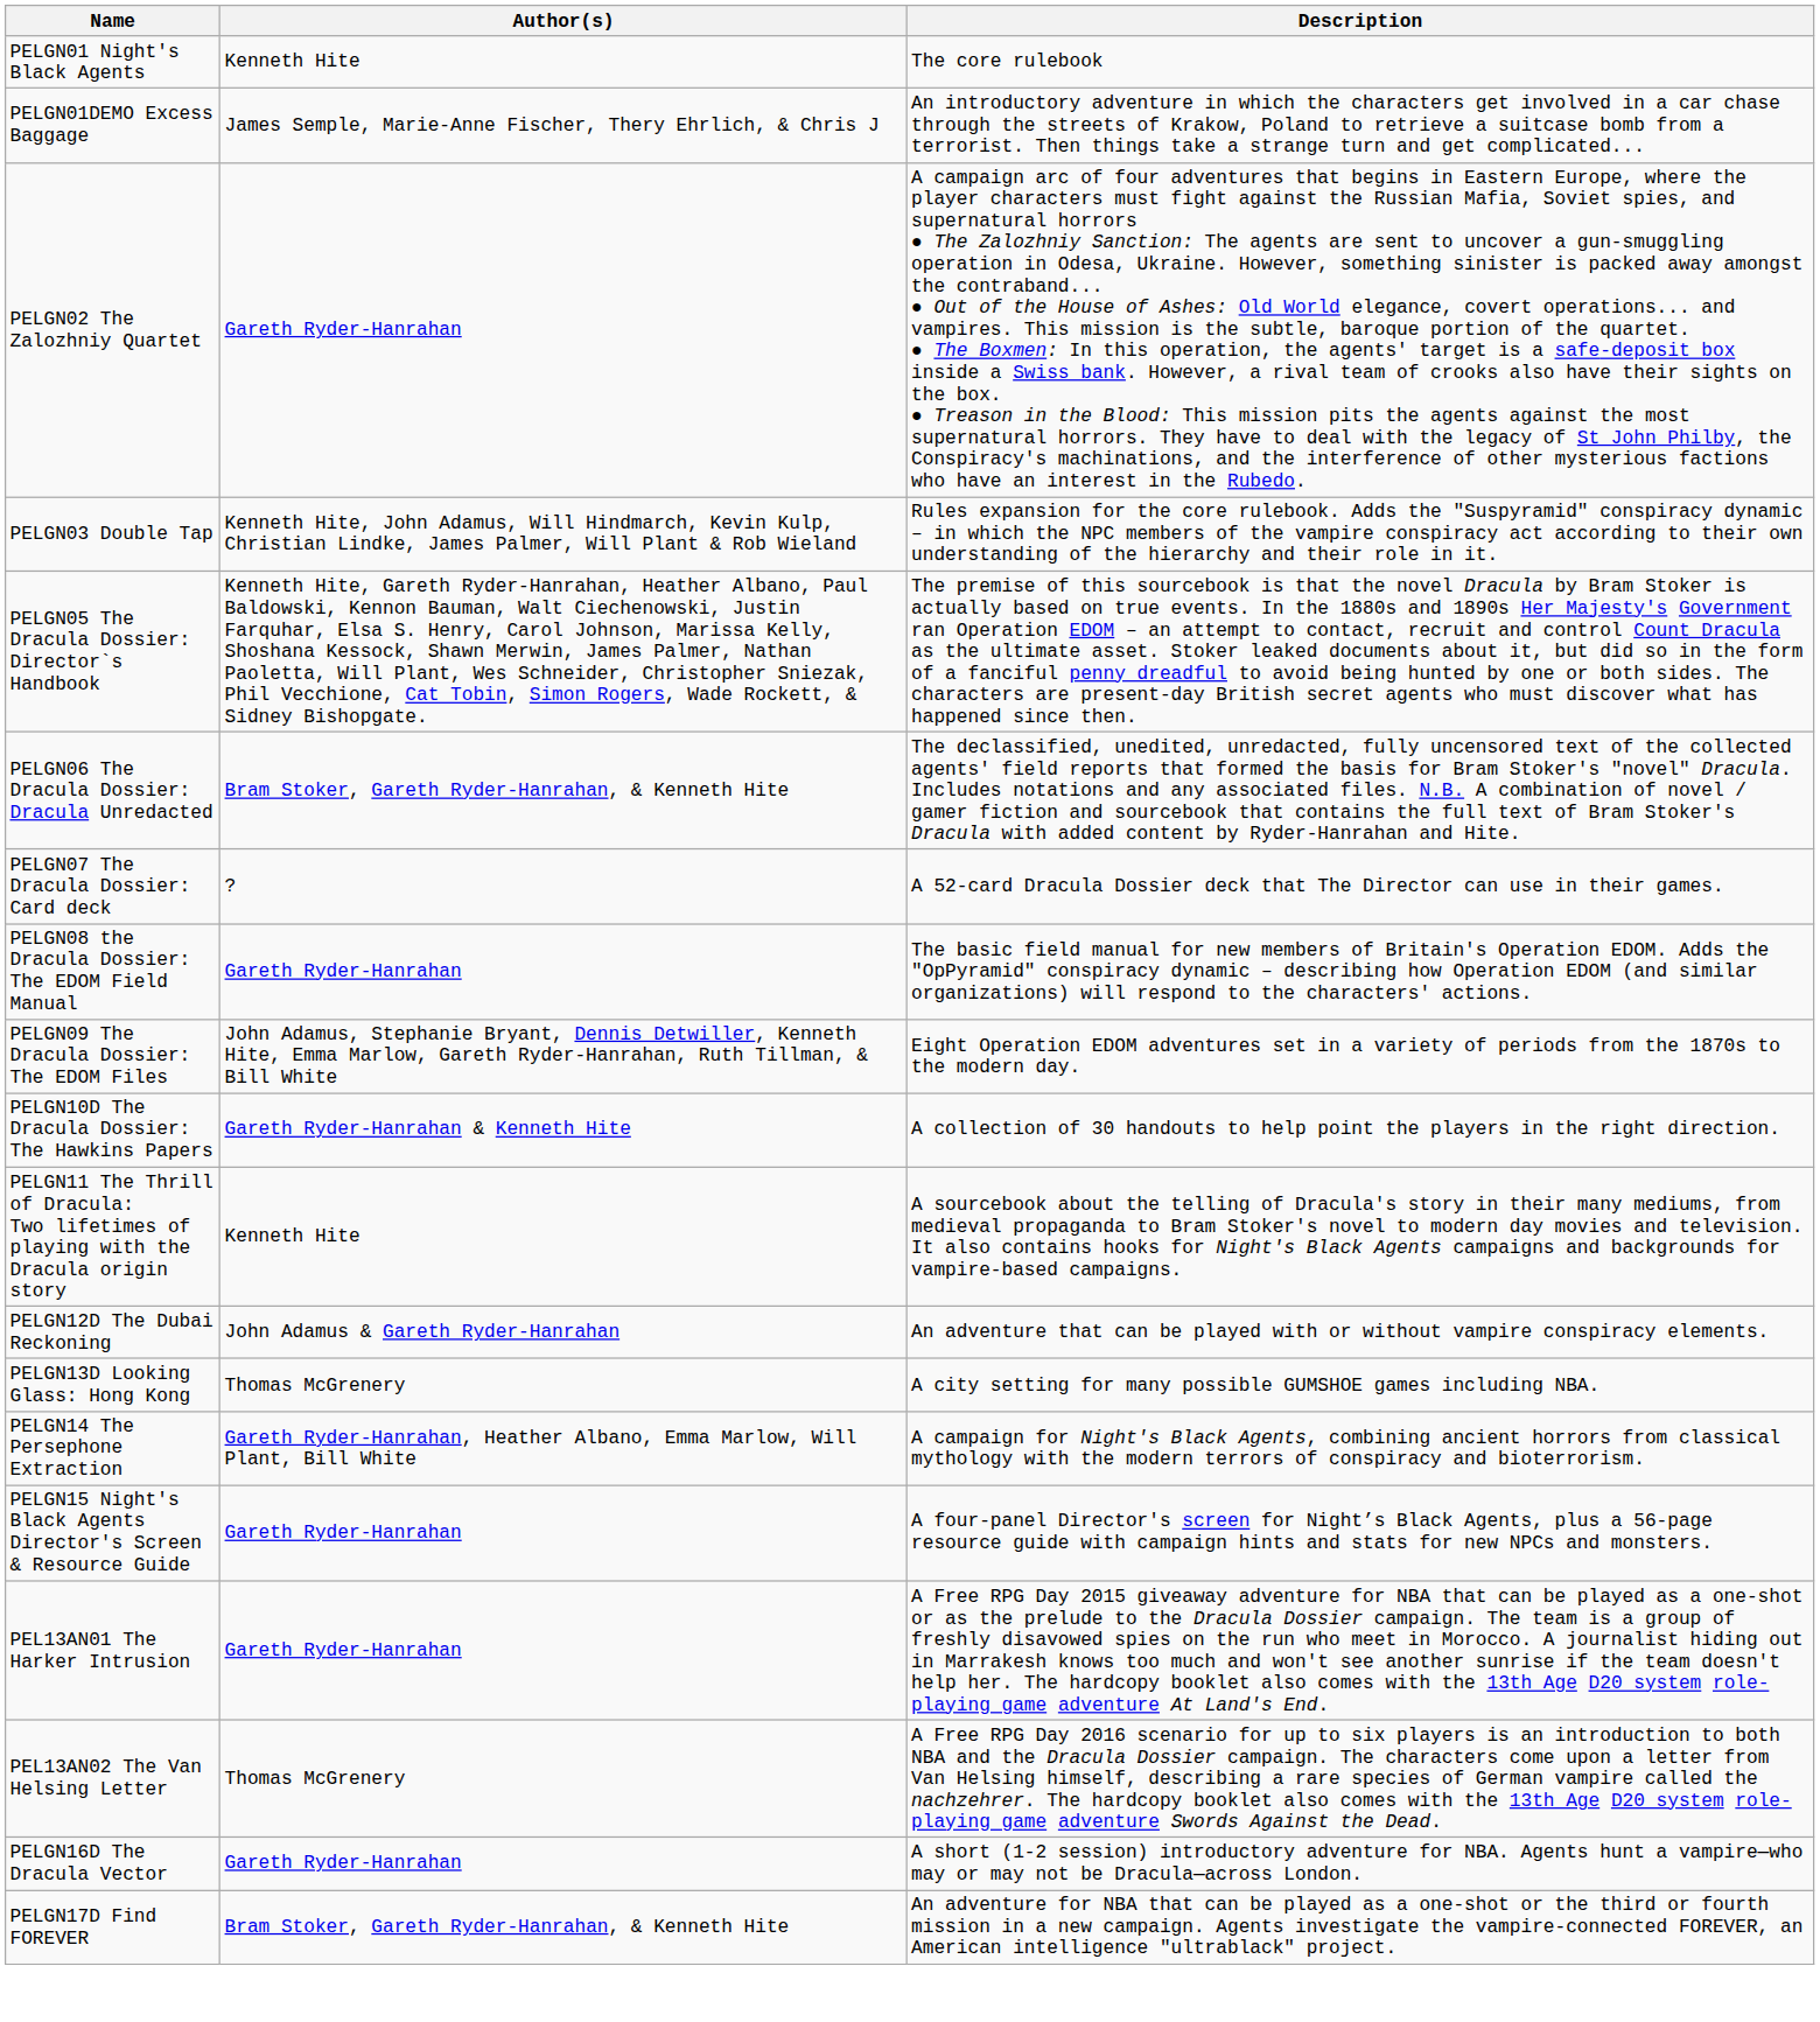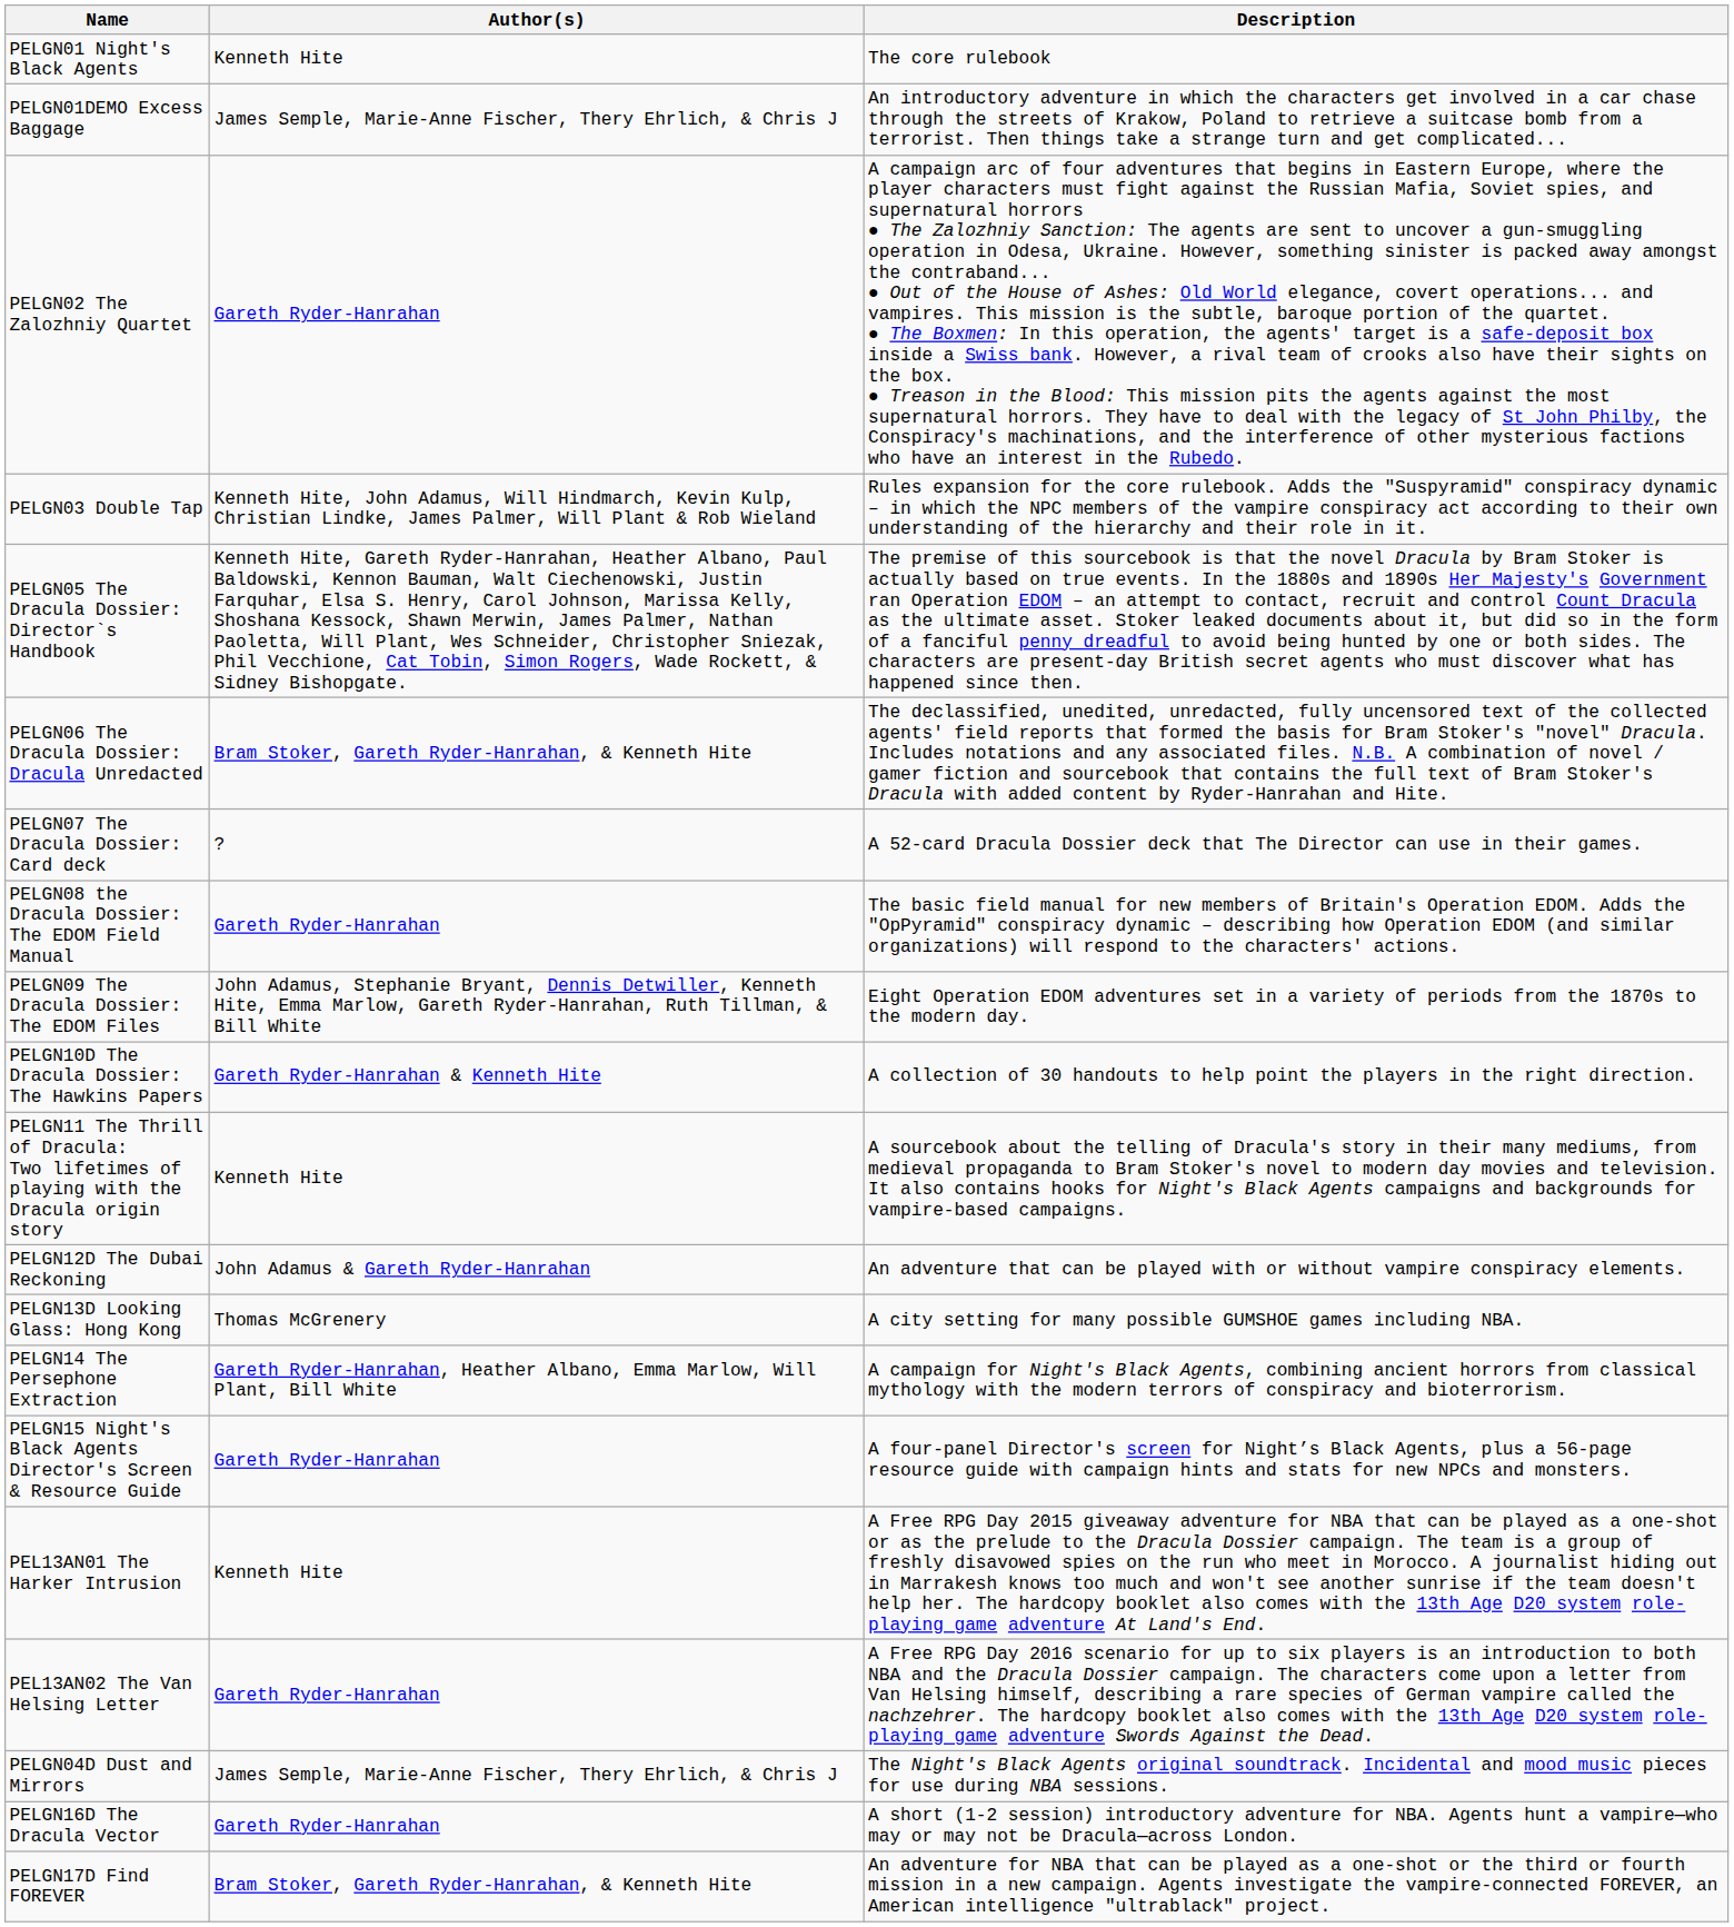PEL13AN01 The Harker Intrusion | Author(s): Gareth Ryder-Hanrahan -> Kenneth Hite
PEL13AN02 The Van Helsing Letter | Author(s): Thomas McGrenery -> Gareth Ryder-Hanrahan
+ row: PELGN04D Dust and Mirrors | James Semple, Marie-Anne Fischer, Thery Ehrlich, & Chris J | The Night's Black Agents original soundtrack. Incidental and mood music pieces for use during NBA sessions.
